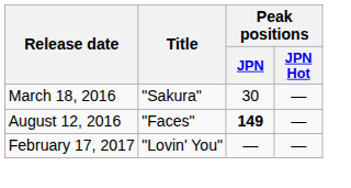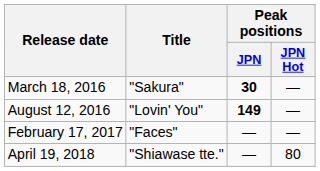March 18, 2016 | Peak positions / JPN: normal -> bold
August 12, 2016 | Title: "Faces" -> "Lovin' You"
February 17, 2017 | Title: "Lovin' You" -> "Faces"
+ row: April 19, 2018 | "Shiawase tte." | — | 80
